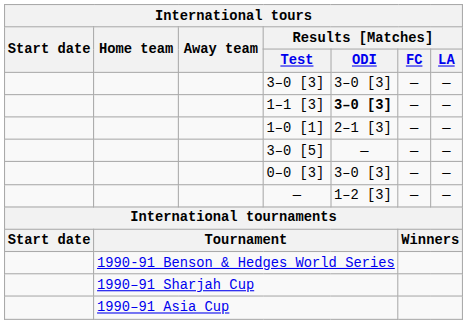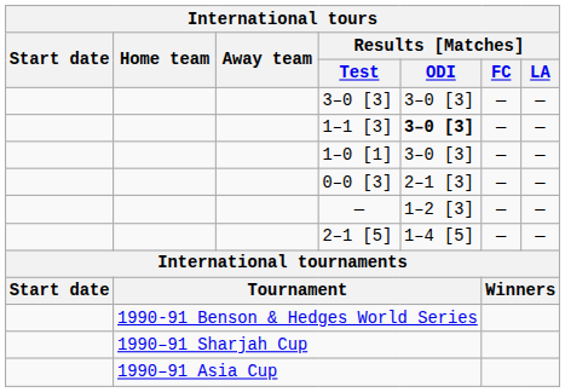1–0 [1] | Results [Matches] / ODI: 2–1 [3] -> 3–0 [3]
- row: 3–0 [5] | — | — | —
0–0 [3] | Results [Matches] / ODI: 3–0 [3] -> 2–1 [3]
+ row: 2–1 [5] | 1–4 [5] | — | —
